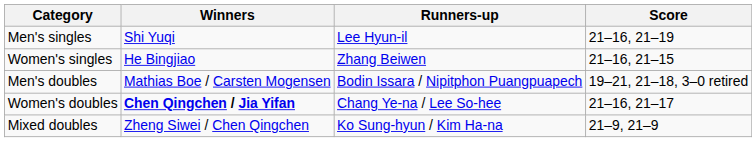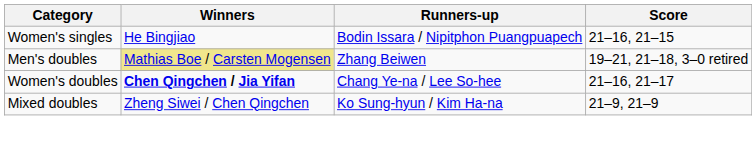- row: Men's singles | Shi Yuqi | Lee Hyun-il | 21–16, 21–19
Women's singles | Runners-up: Zhang Beiwen -> Bodin Issara / Nipitphon Puangpuapech
Men's doubles | Winners: no background -> khaki background
Men's doubles | Runners-up: Bodin Issara / Nipitphon Puangpuapech -> Zhang Beiwen
